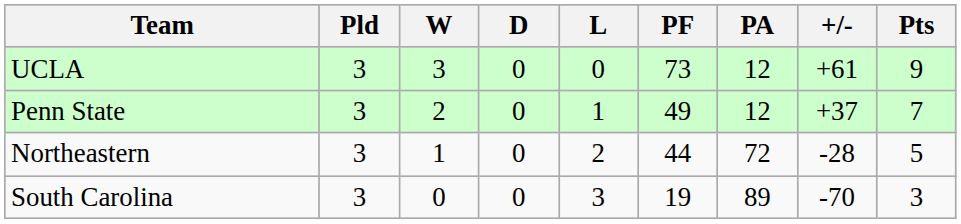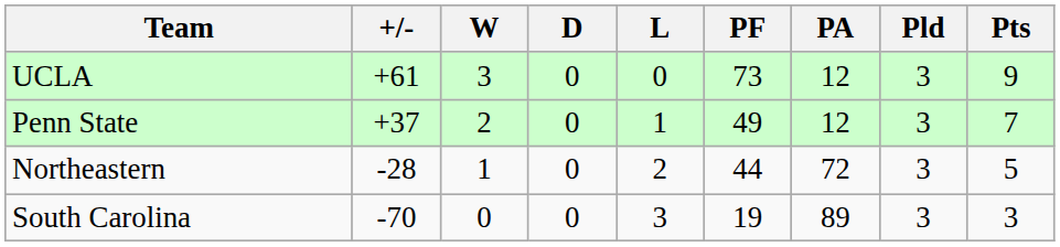columns swapped: Pld <-> +/-
